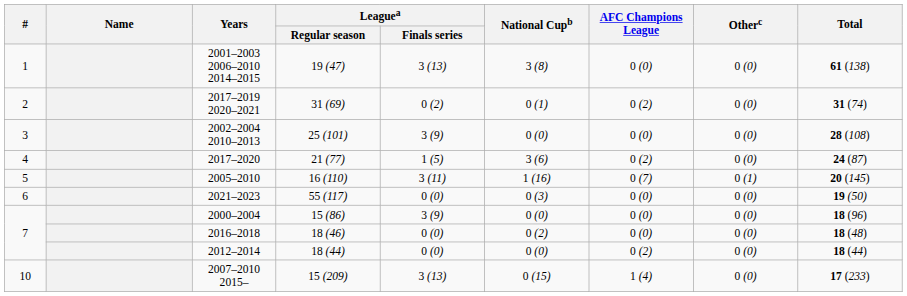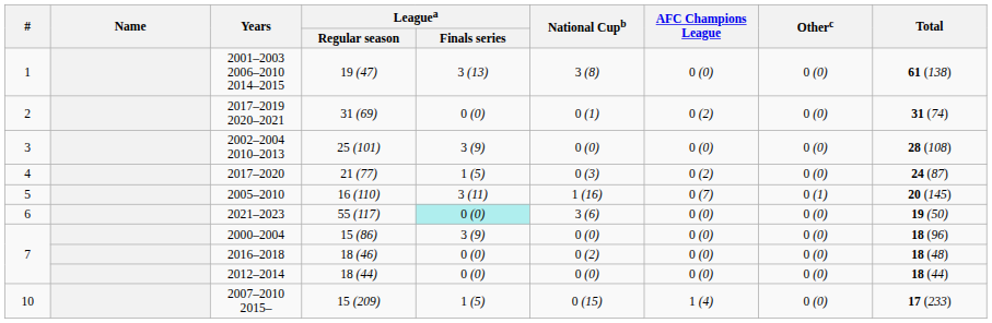2017–2019 2020–2021 | Leaguea / Finals series: 0 (2) -> 0 (0)
2017–2020 | National Cupb: 3 (6) -> 0 (3)
2021–2023 | Leaguea / Finals series: no background -> paleturquoise background
2021–2023 | National Cupb: 0 (3) -> 3 (6)
2012–2014 | AFC Champions League: 0 (2) -> 0 (0)
2007–2010 2015– | Leaguea / Finals series: 3 (13) -> 1 (5)
